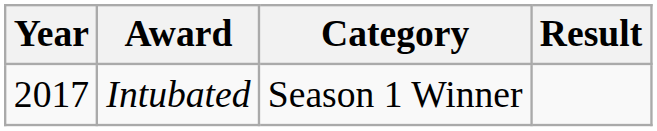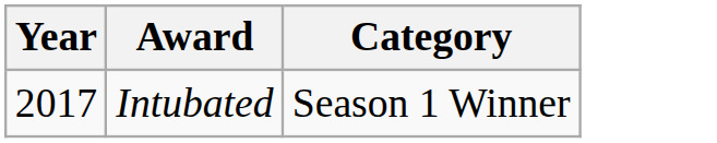- column: Result
